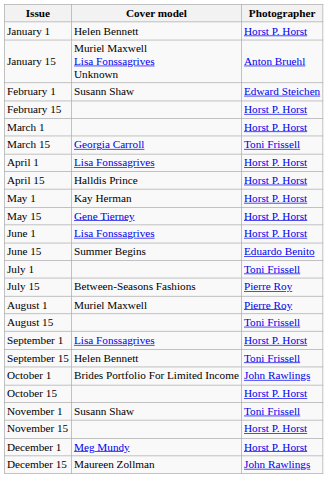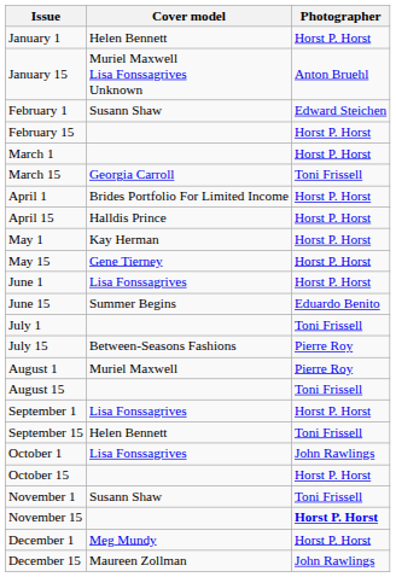April 1 | Cover model: Lisa Fonssagrives -> Brides Portfolio For Limited Income
October 1 | Cover model: Brides Portfolio For Limited Income -> Lisa Fonssagrives
November 15 | Photographer: normal -> bold
